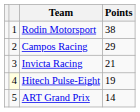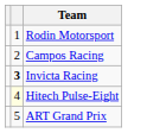- column: Points | 38 | 29 | 21 | 19 | 14
Invicta Racing | column 2: normal -> bold
